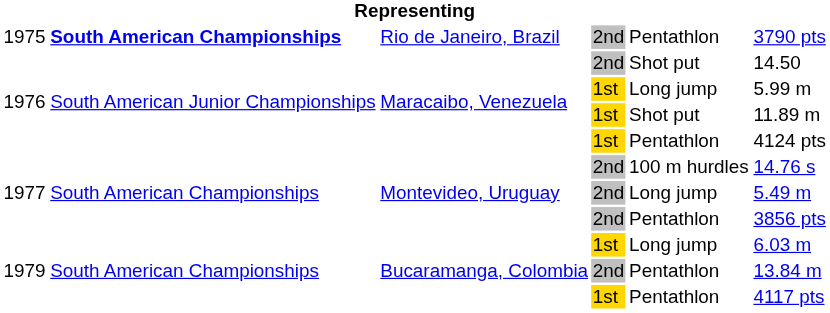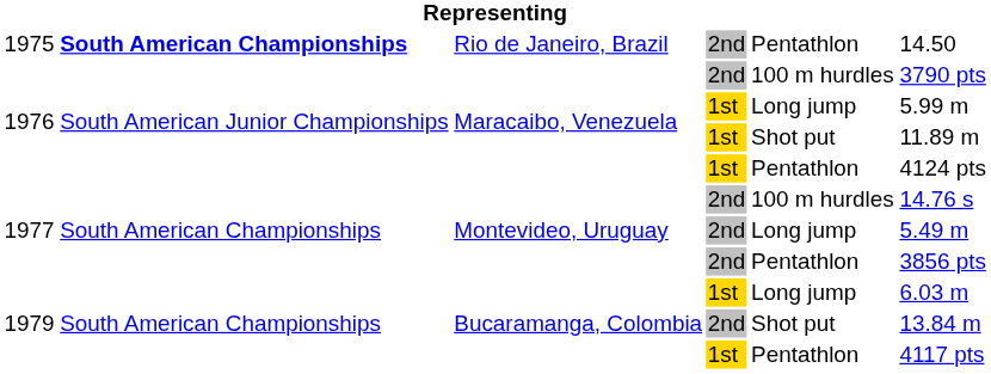1975 | column 6: 3790 pts -> 14.50
1976 / 2nd | column 5: Shot put -> 100 m hurdles
1976 / 2nd | column 6: 14.50 -> 3790 pts
1979 / 2nd | column 5: Pentathlon -> Shot put
